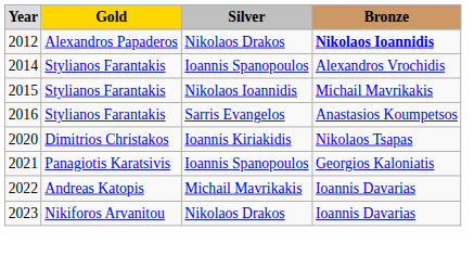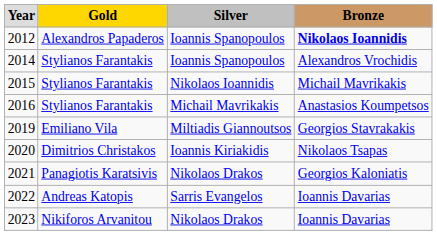2012 | column 3: Nikolaos Drakos -> Ioannis Spanopoulos
2016 | column 3: Sarris Evangelos -> Michail Mavrikakis
+ row: 2019 | Emiliano Vila | Miltiadis Giannoutsos | Georgios Stavrakakis
2021 | column 3: Ioannis Spanopoulos -> Nikolaos Drakos
2022 | column 3: Michail Mavrikakis -> Sarris Evangelos
